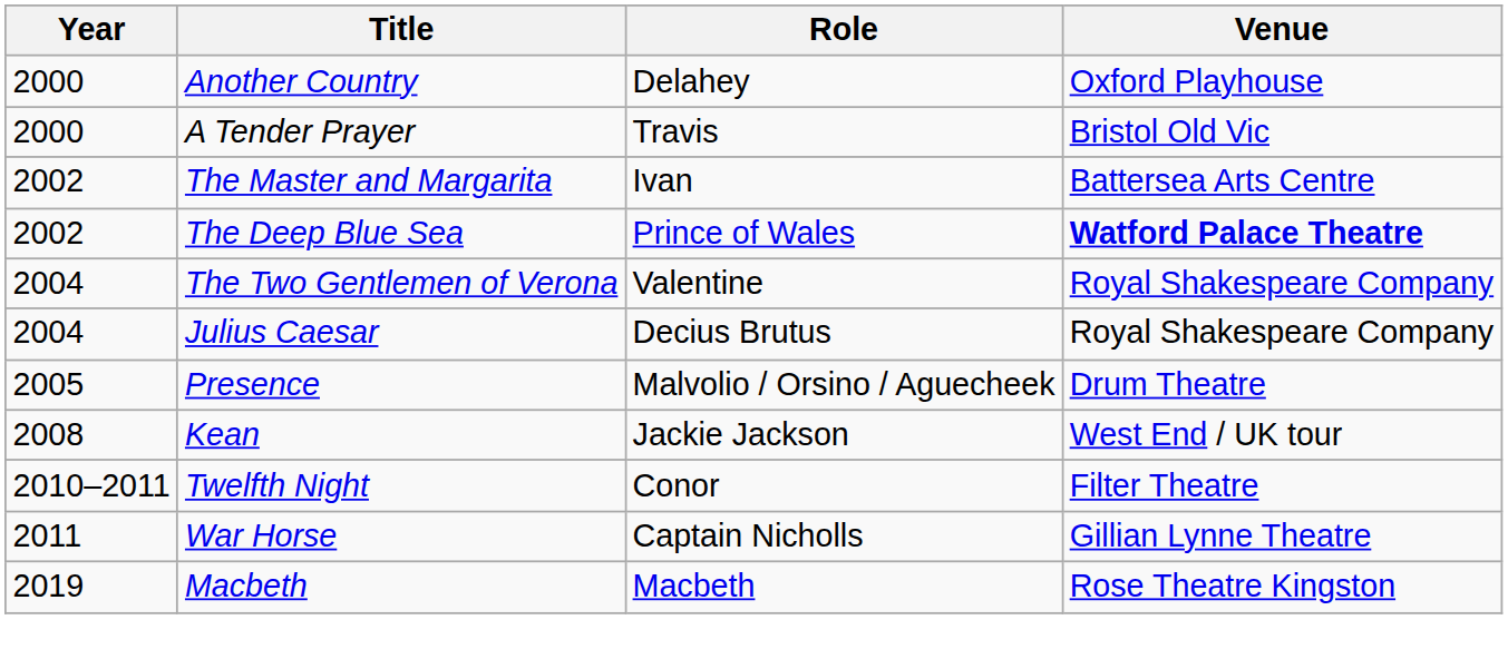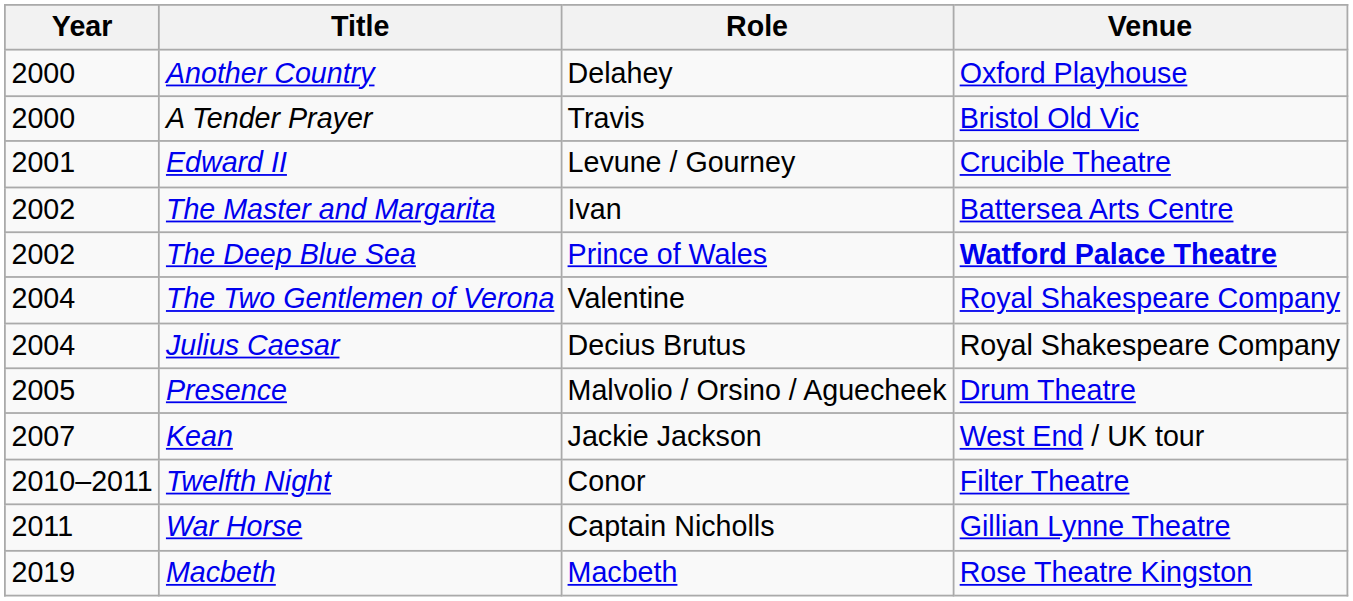+ row: 2001 | Edward II | Levune / Gourney | Crucible Theatre
Kean | Year: 2008 -> 2007
